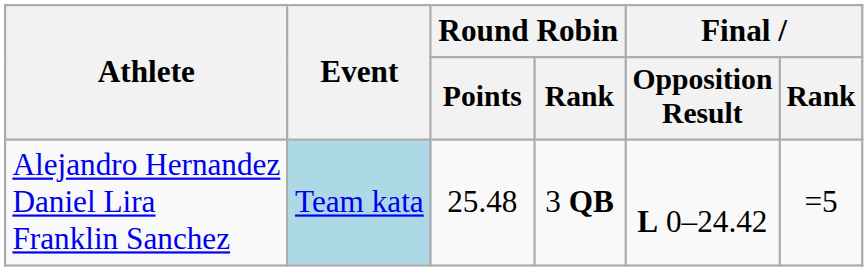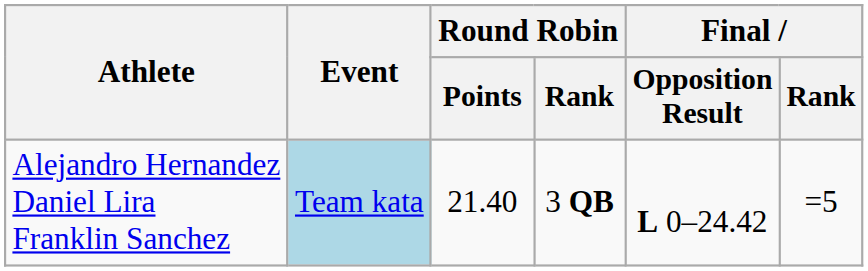Alejandro Hernandez Daniel Lira Franklin Sanchez | Round Robin / Points: 25.48 -> 21.40
